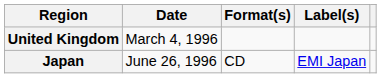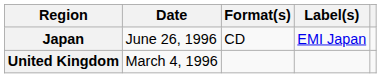rows swapped: United Kingdom <-> Japan
